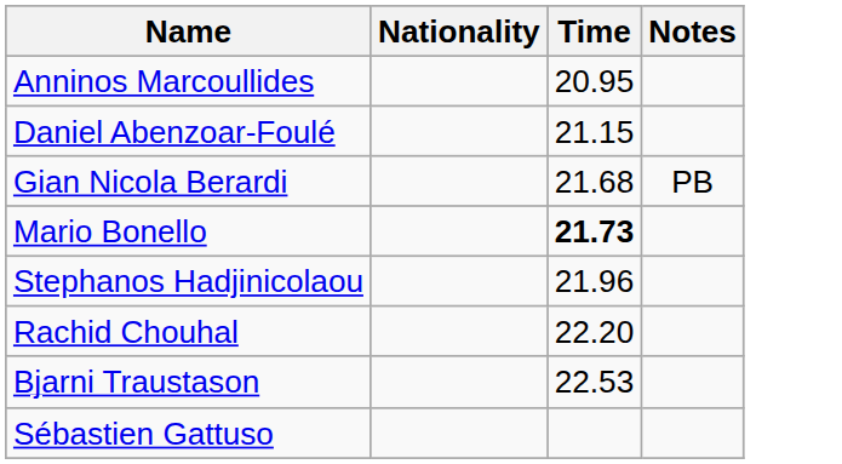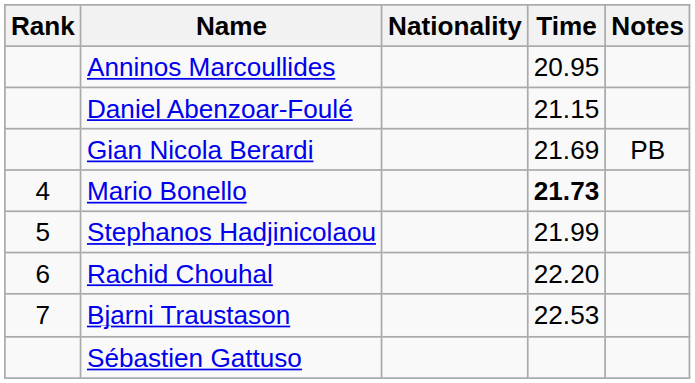+ column: Rank | 4 | 5 | 6 | 7
Gian Nicola Berardi | Time: 21.68 -> 21.69
Stephanos Hadjinicolaou | Time: 21.96 -> 21.99
